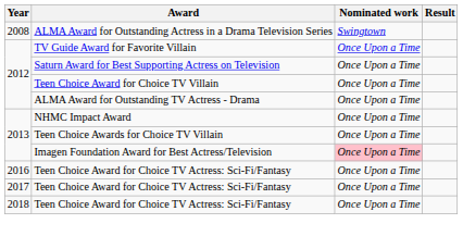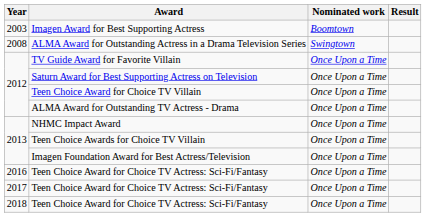+ row: 2003 | Imagen Award for Best Supporting Actress | Boomtown
Imagen Foundation Award for Best Actress/Television | Nominated work: pink background -> no background
